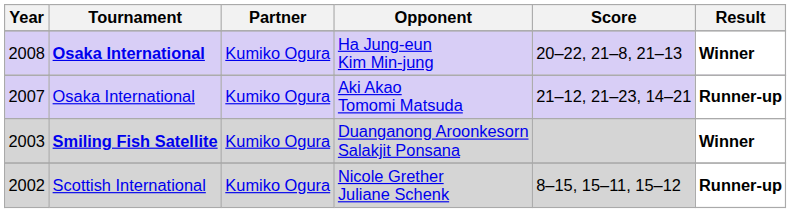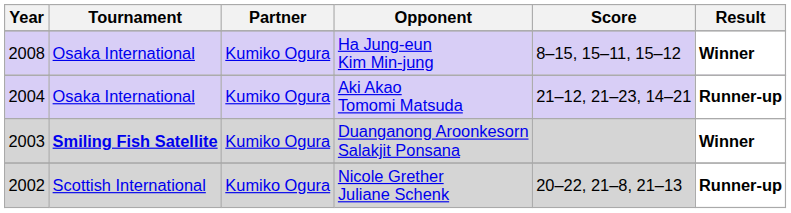Ha Jung-eun Kim Min-jung | Tournament: bold -> normal
Ha Jung-eun Kim Min-jung | Score: 20–22, 21–8, 21–13 -> 8–15, 15–11, 15–12
Aki Akao Tomomi Matsuda | Year: 2007 -> 2004
Nicole Grether Juliane Schenk | Score: 8–15, 15–11, 15–12 -> 20–22, 21–8, 21–13
